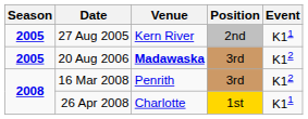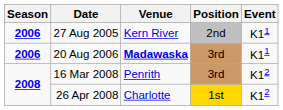27 Aug 2005 | Season: 2005 -> 2006
20 Aug 2006 | Season: 2005 -> 2006
20 Aug 2006 | Event: K12 -> K11
26 Apr 2008 | Event: K11 -> K12
